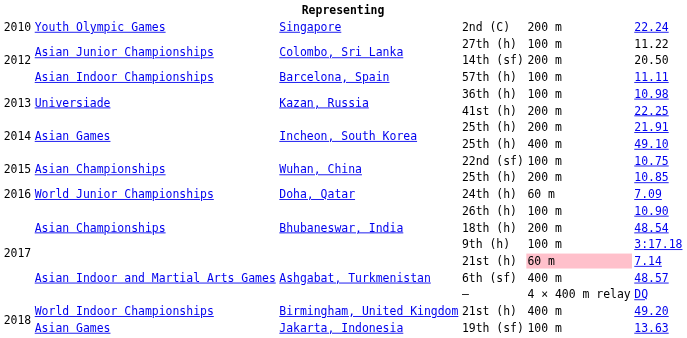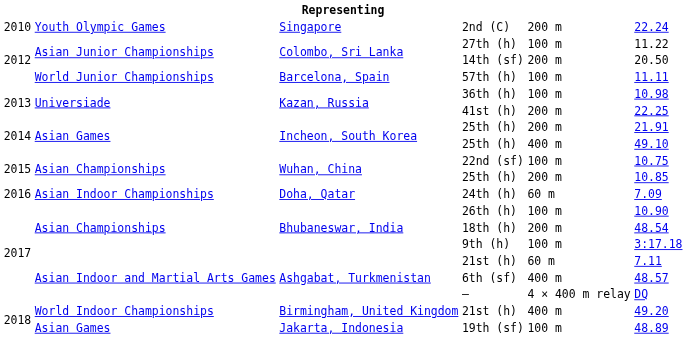57th (h) | column 2: Asian Indoor Championships -> World Junior Championships
24th (h) | column 2: World Junior Championships -> Asian Indoor Championships
Ashgabat, Turkmenistan / 21st (h) | column 5: pink background -> no background
Ashgabat, Turkmenistan / 21st (h) | column 6: 7.14 -> 7.11
19th (sf) | column 6: 13.63 -> 48.89
